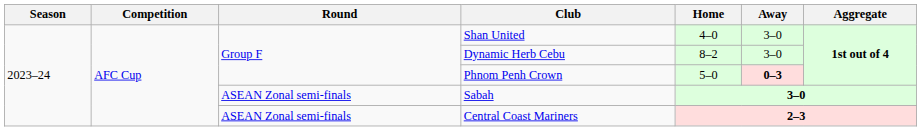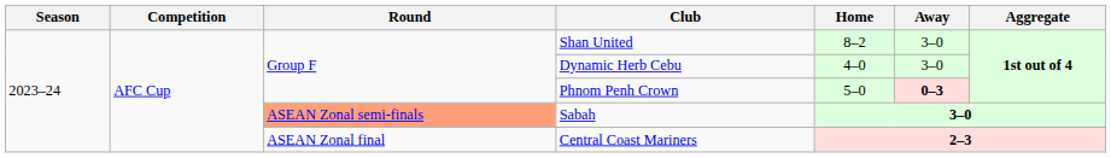Shan United | Home: 4–0 -> 8–2
Dynamic Herb Cebu | Home: 8–2 -> 4–0
Sabah | Round: no background -> lightsalmon background
Central Coast Mariners | Round: ASEAN Zonal semi-finals -> ASEAN Zonal final
